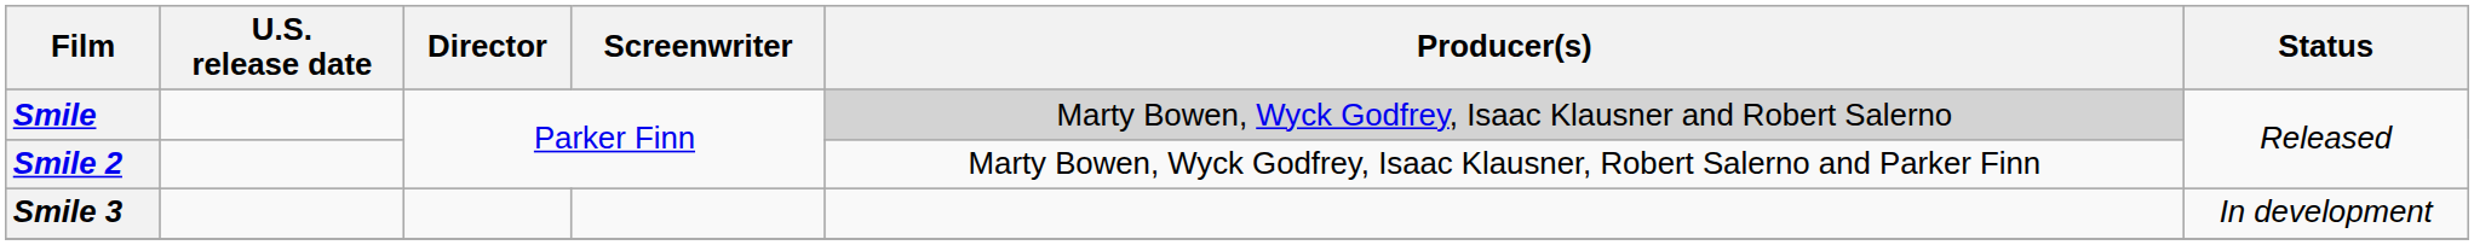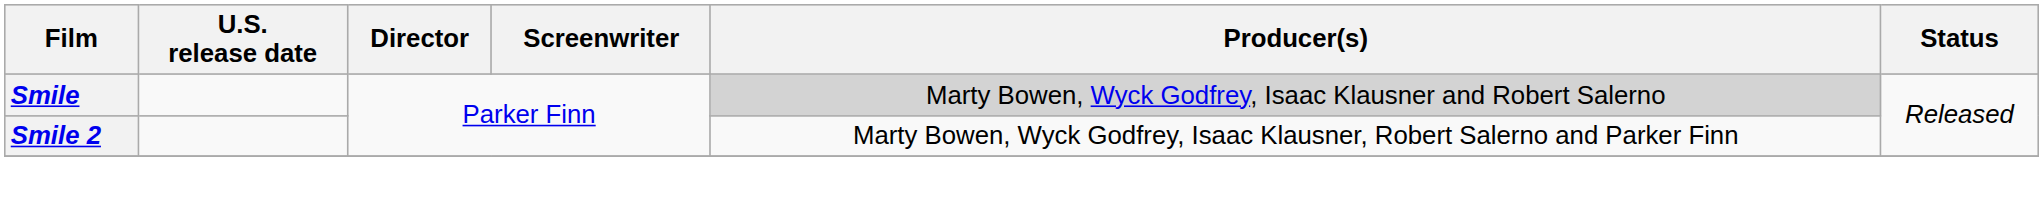- row: Smile 3 | In development
